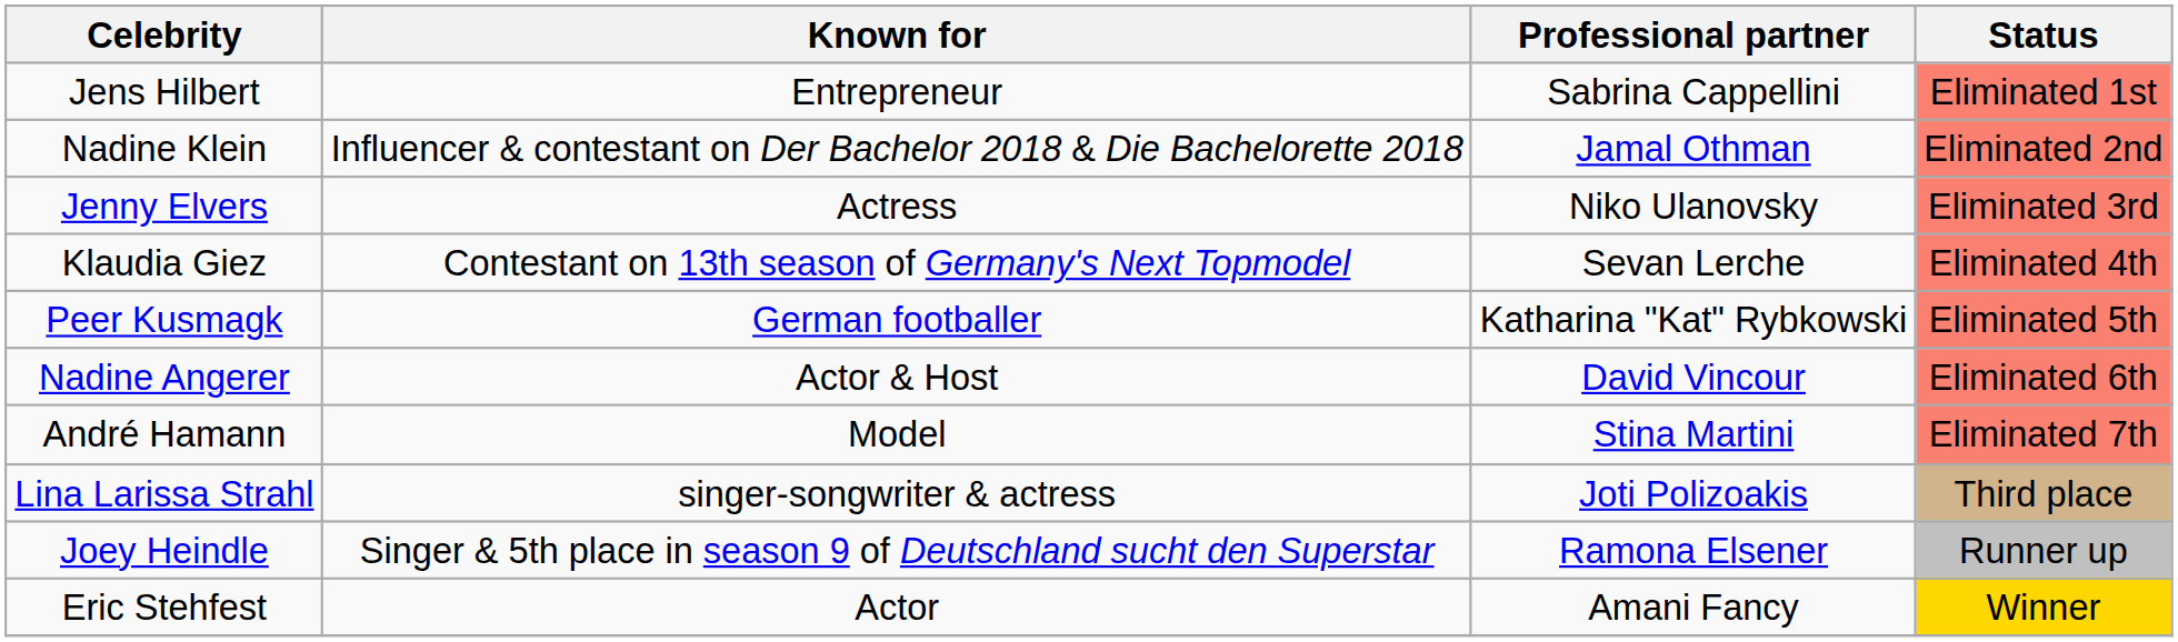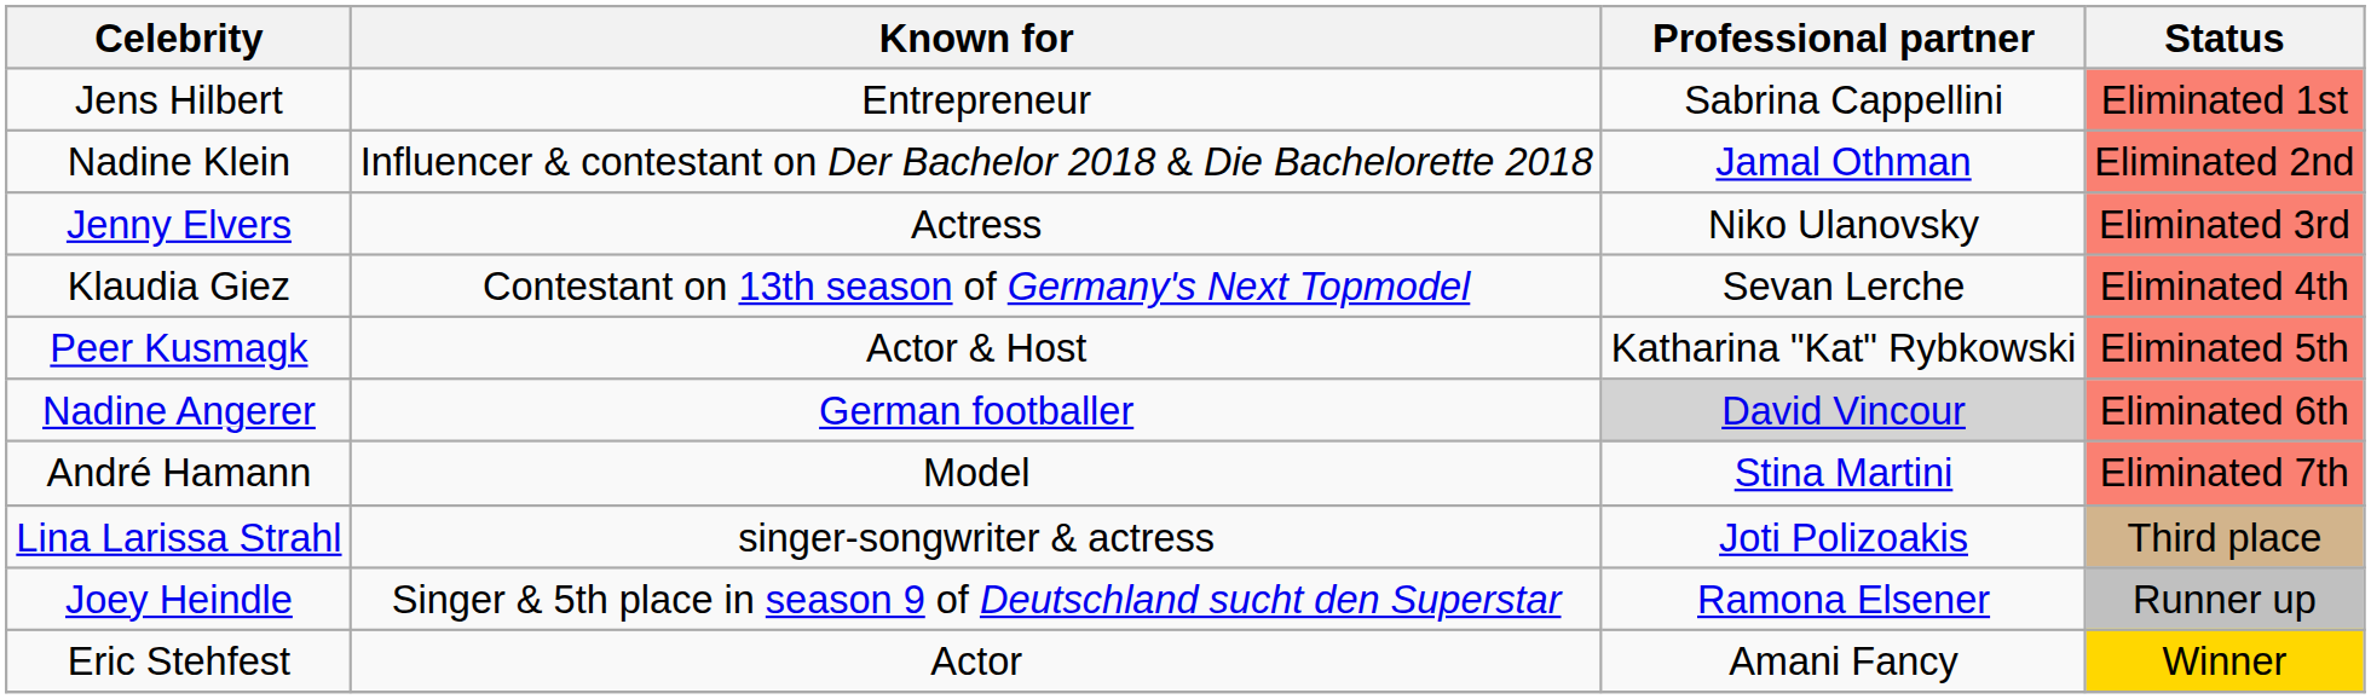Peer Kusmagk | Known for: German footballer -> Actor & Host
Nadine Angerer | Known for: Actor & Host -> German footballer
Nadine Angerer | Professional partner: no background -> lightgrey background
